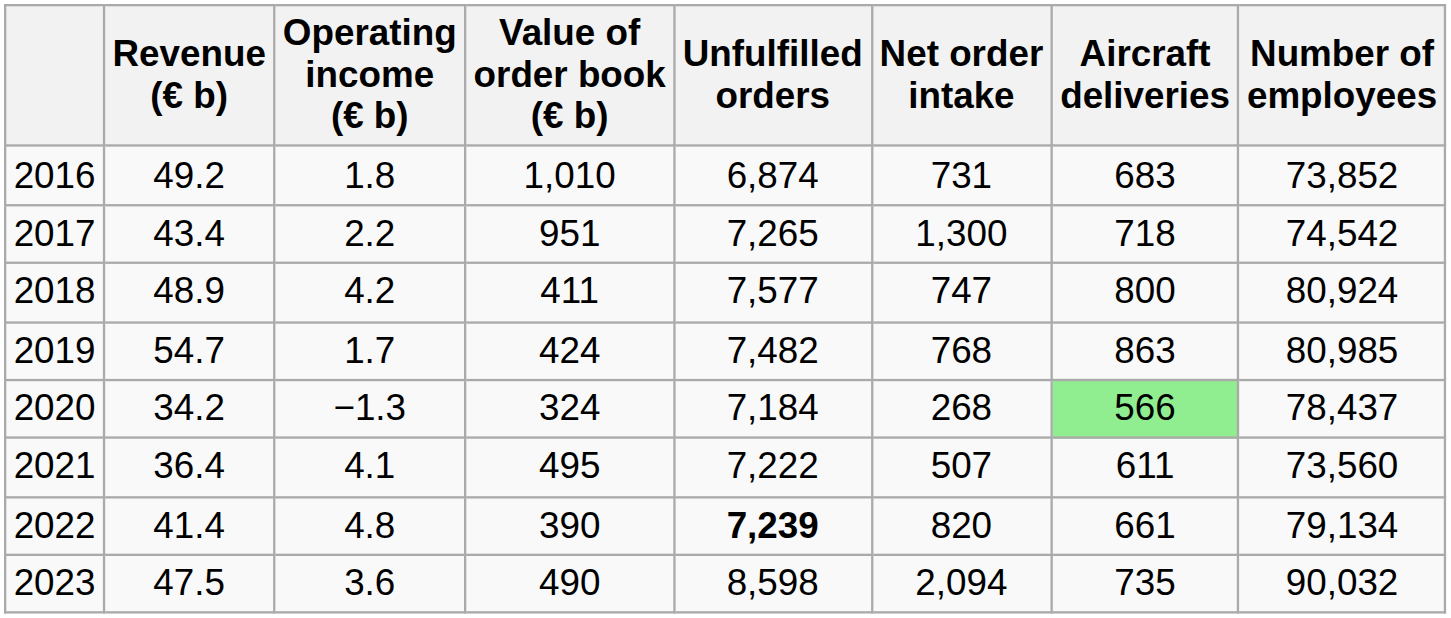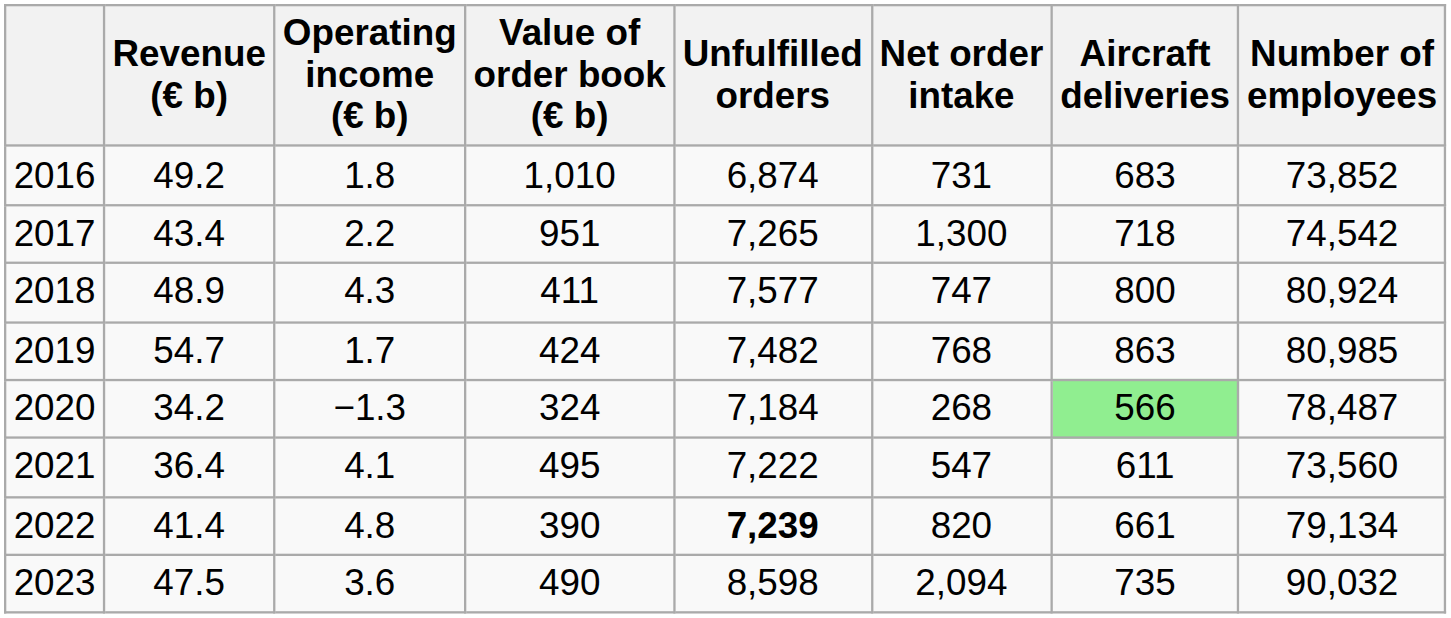2018 | Operating income (€ b): 4.2 -> 4.3
2020 | Number of employees: 78,437 -> 78,487
2021 | Net order intake: 507 -> 547
